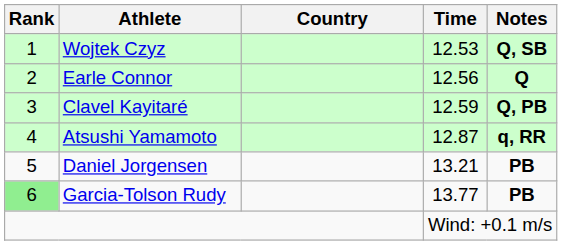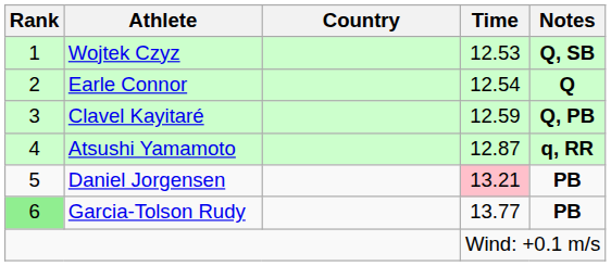Earle Connor | Time: 12.56 -> 12.54
Daniel Jorgensen | Time: no background -> pink background
